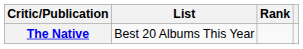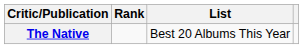columns swapped: List <-> Rank
